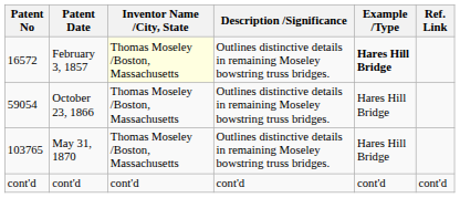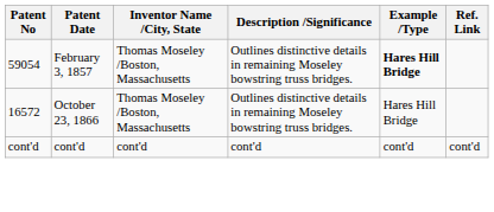February 3, 1857 | Patent No: 16572 -> 59054
February 3, 1857 | Inventor Name /City, State: lightyellow background -> no background
October 23, 1866 | Patent No: 59054 -> 16572
- row: 103765 | May 31, 1870 | Thomas Moseley /Boston, Massachusetts | Outlines distinctive details in remaining Moseley bowstring truss bridges. | Hares Hill Bridge
